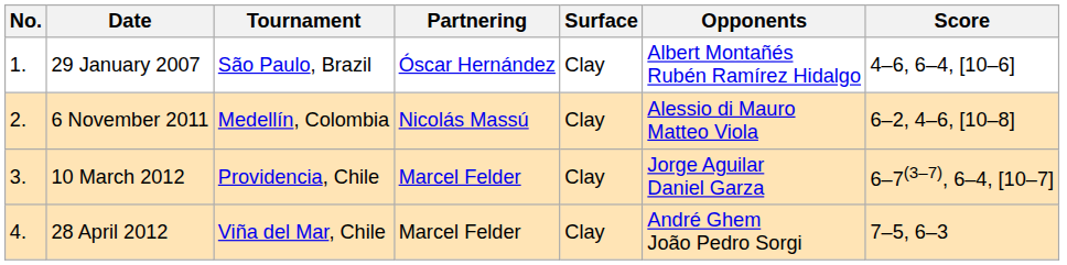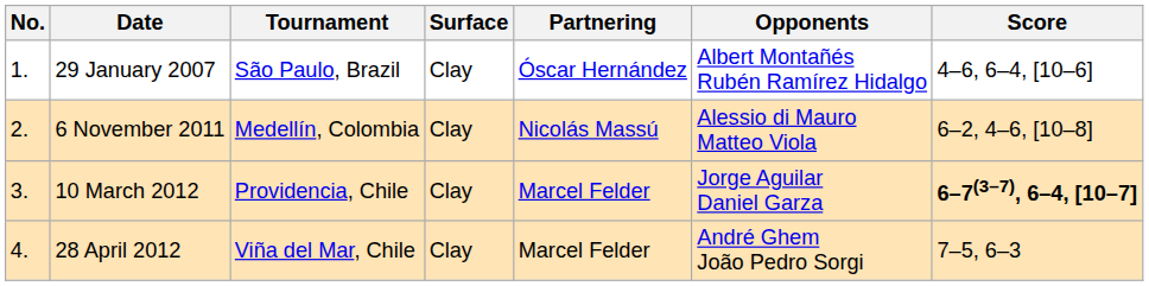columns swapped: Surface <-> Partnering
10 March 2012 | Score: normal -> bold
